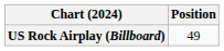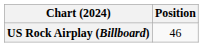US Rock Airplay (Billboard) | Position: 49 -> 46
